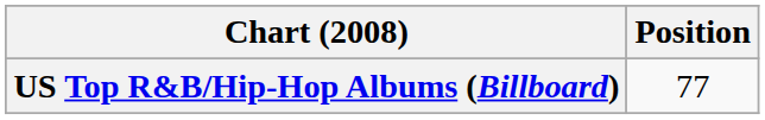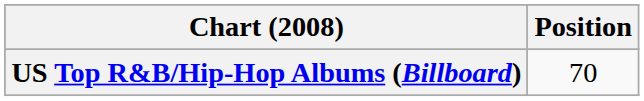US Top R&B/Hip-Hop Albums (Billboard) | Position: 77 -> 70
